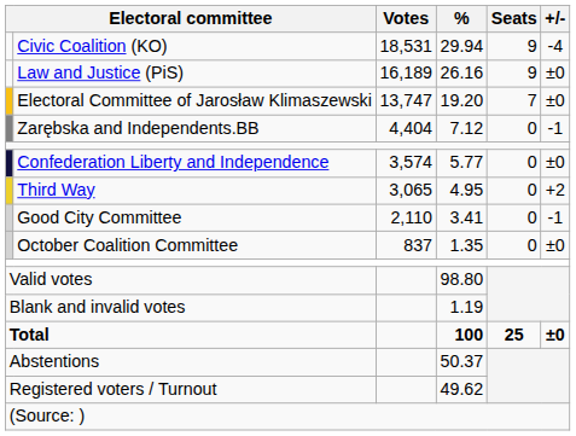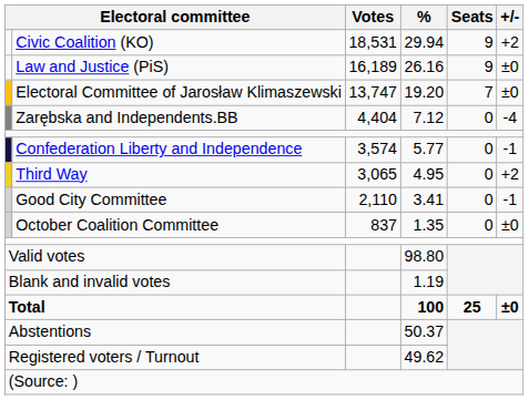Civic Coalition (KO) | +/-: -4 -> +2
Zarębska and Independents.BB | +/-: -1 -> -4
Confederation Liberty and Independence | +/-: ±0 -> -1
